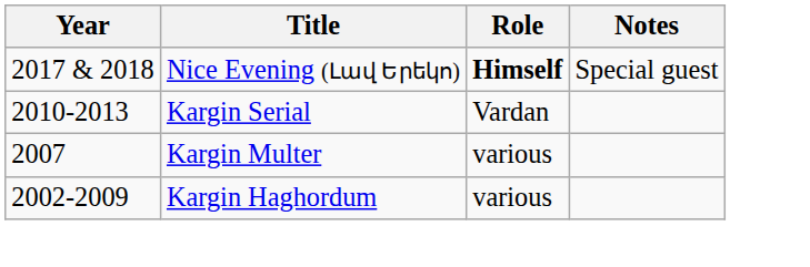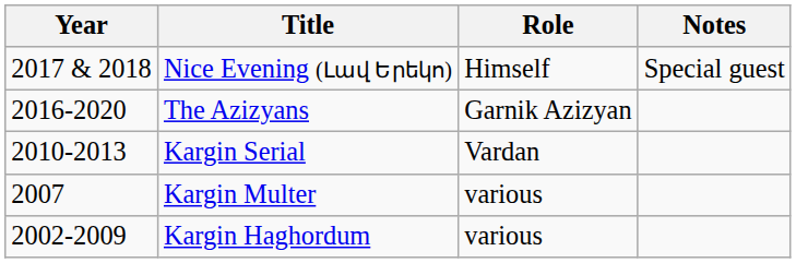Nice Evening (Լավ Երեկո) | Role: bold -> normal
+ row: 2016-2020 | The Azizyans | Garnik Azizyan
